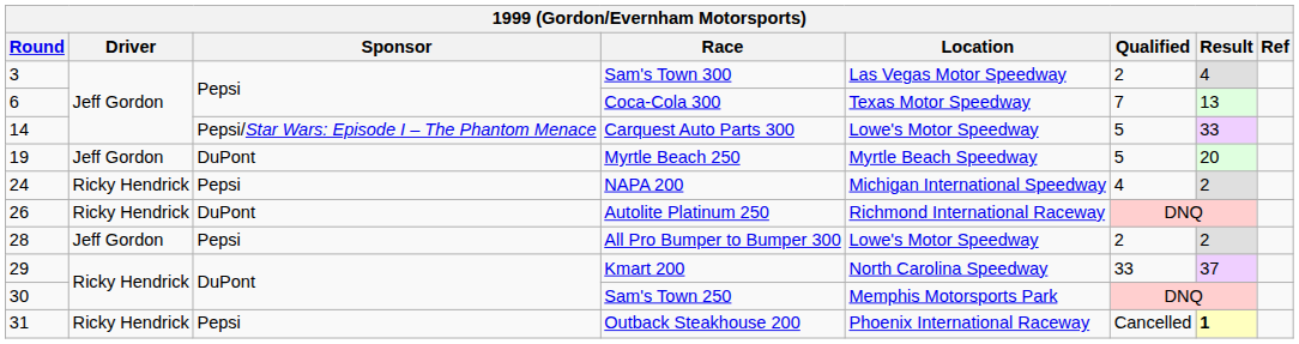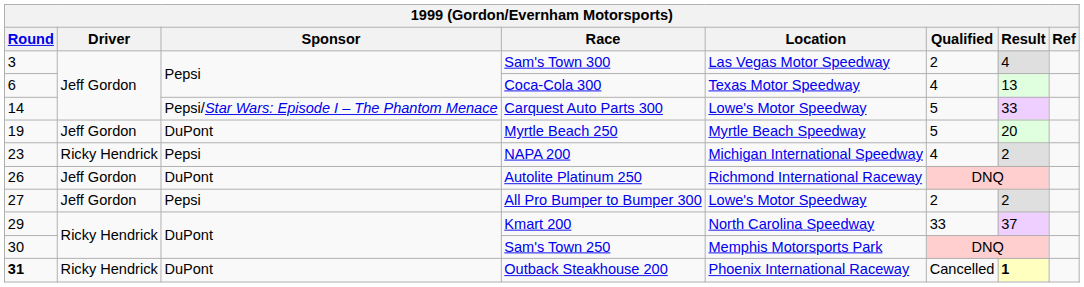Coca-Cola 300 | Qualified: 7 -> 4
NAPA 200 | Round: 24 -> 23
Autolite Platinum 250 | Driver: Ricky Hendrick -> Jeff Gordon
All Pro Bumper to Bumper 300 | Round: 28 -> 27
Outback Steakhouse 200 | Round: normal -> bold
Outback Steakhouse 200 | Sponsor: Pepsi -> DuPont
